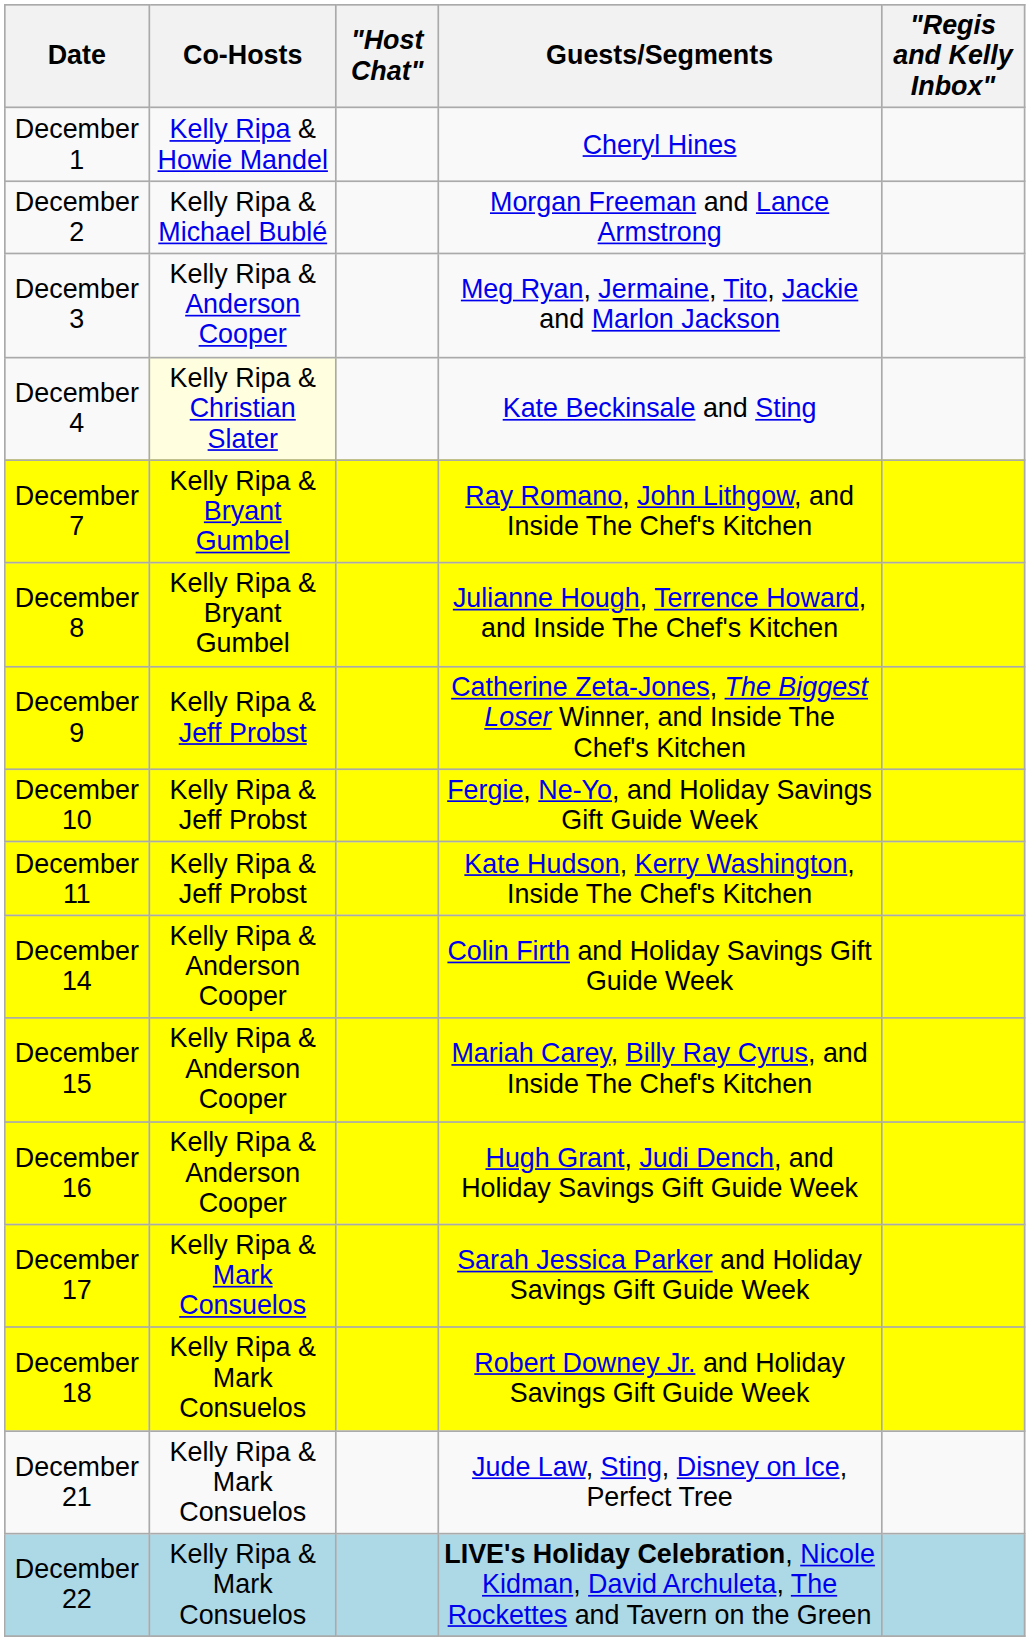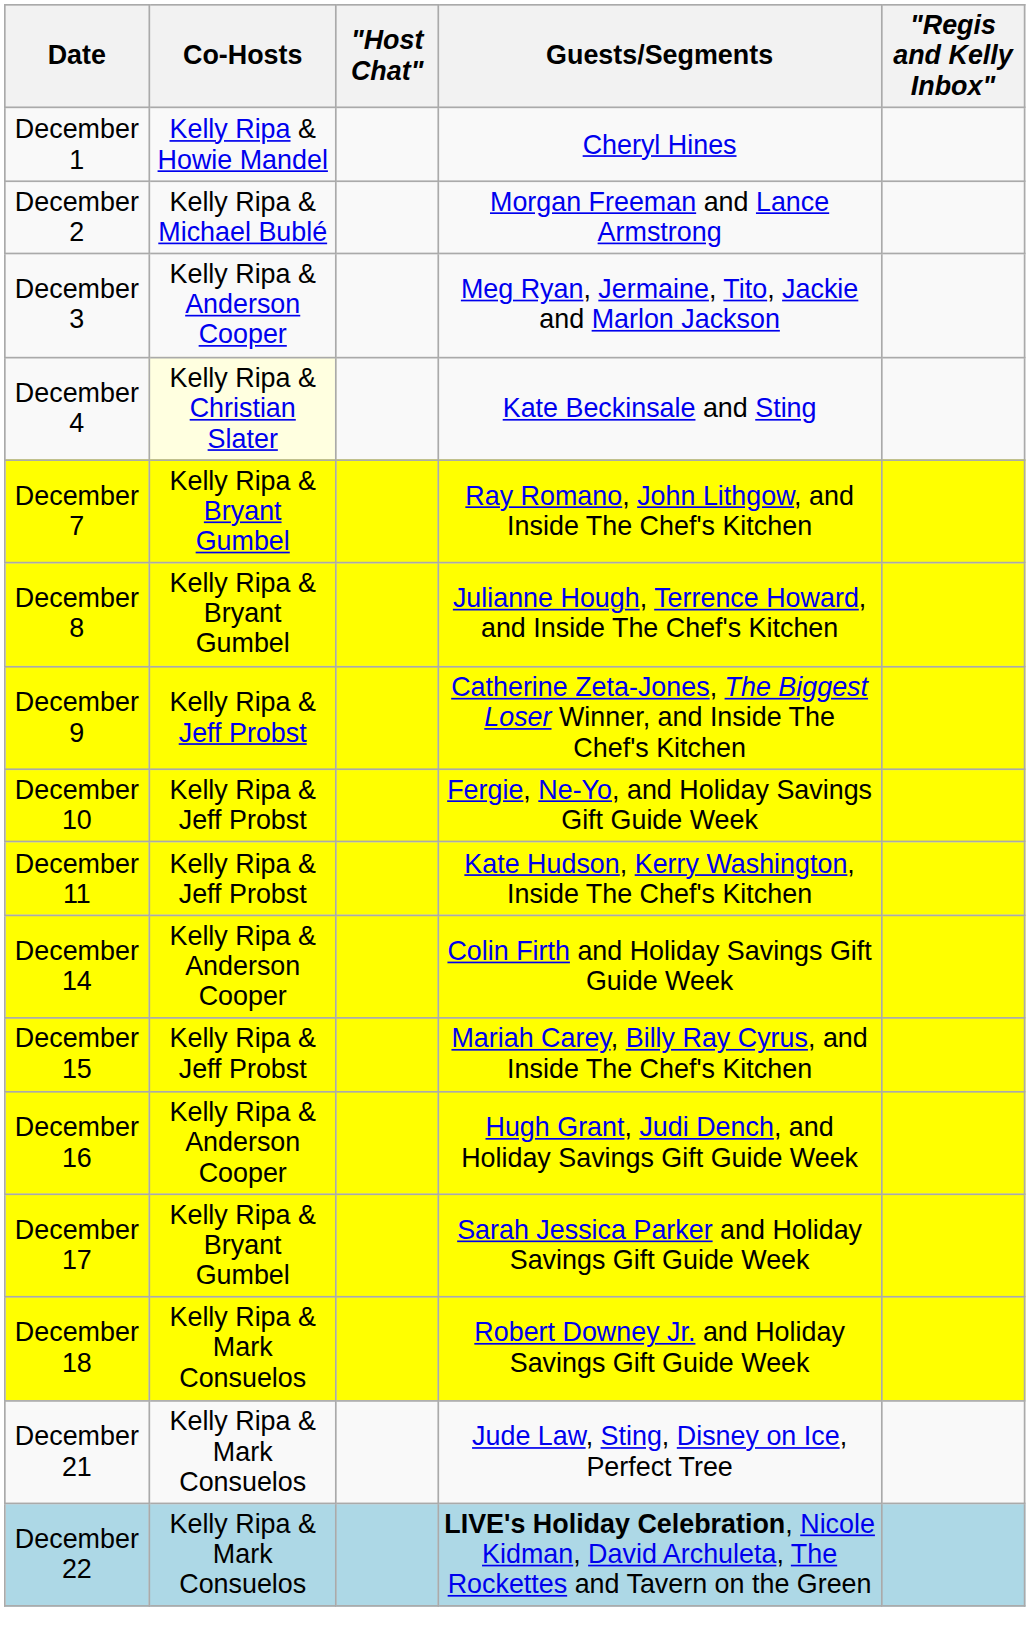December 15 | Co-Hosts: Kelly Ripa & Anderson Cooper -> Kelly Ripa & Jeff Probst
December 17 | Co-Hosts: Kelly Ripa & Mark Consuelos -> Kelly Ripa & Bryant Gumbel
